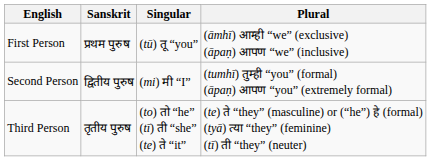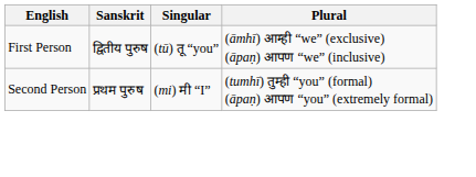First Person | Sanskrit: प्रथम पुरुष -> द्वितीय पुरुष
Second Person | Sanskrit: द्वितीय पुरुष -> प्रथम पुरुष
- row: Third Person | तृतीय पुरुष | (to) तो “he” (tī) ती “she” (te) ते “it” | (te) ते “they” (masculine) or (“he”) हे (formal) (tyā) त्या “they” (feminine) (tī) ती “they” (neuter)
